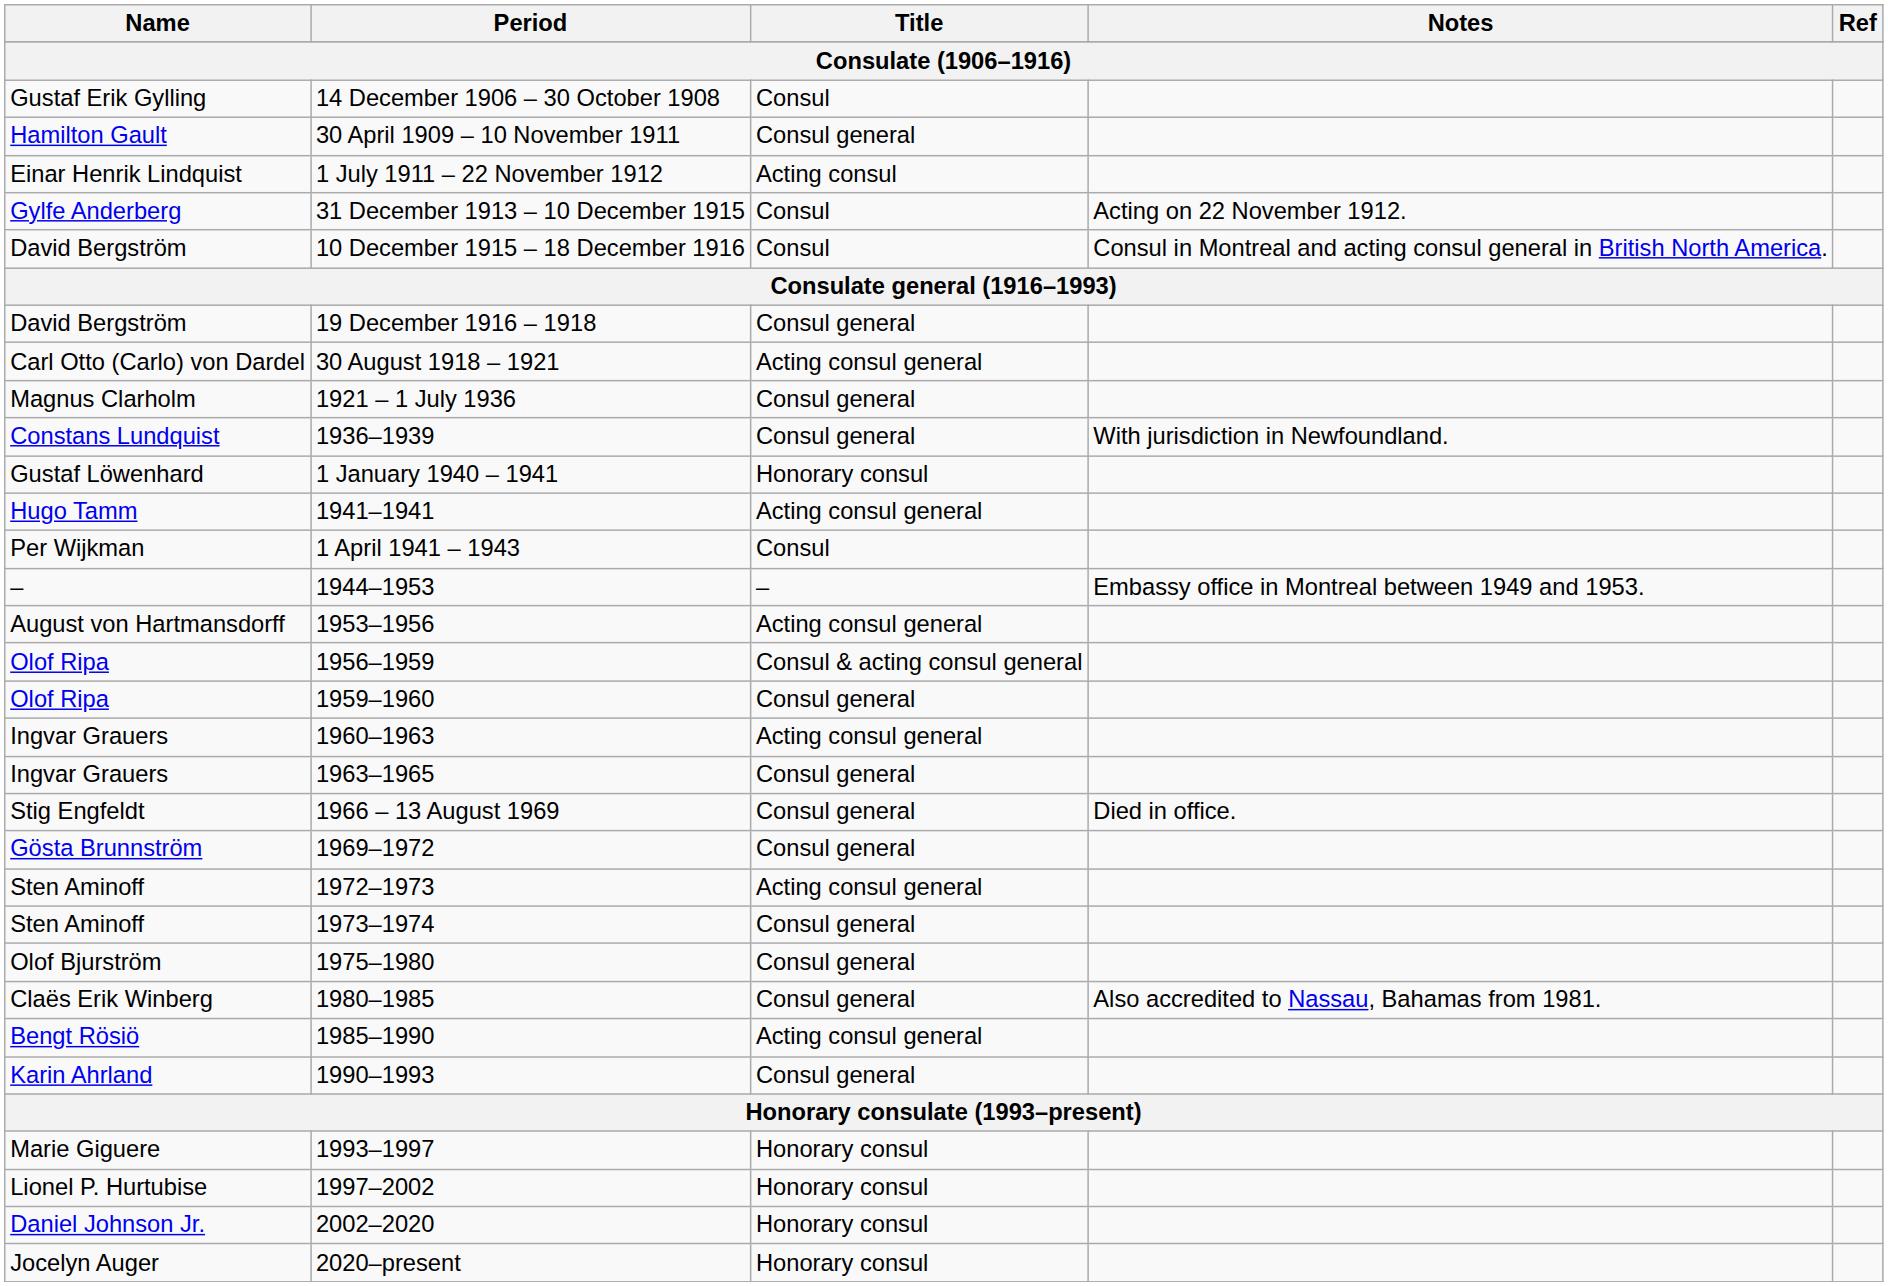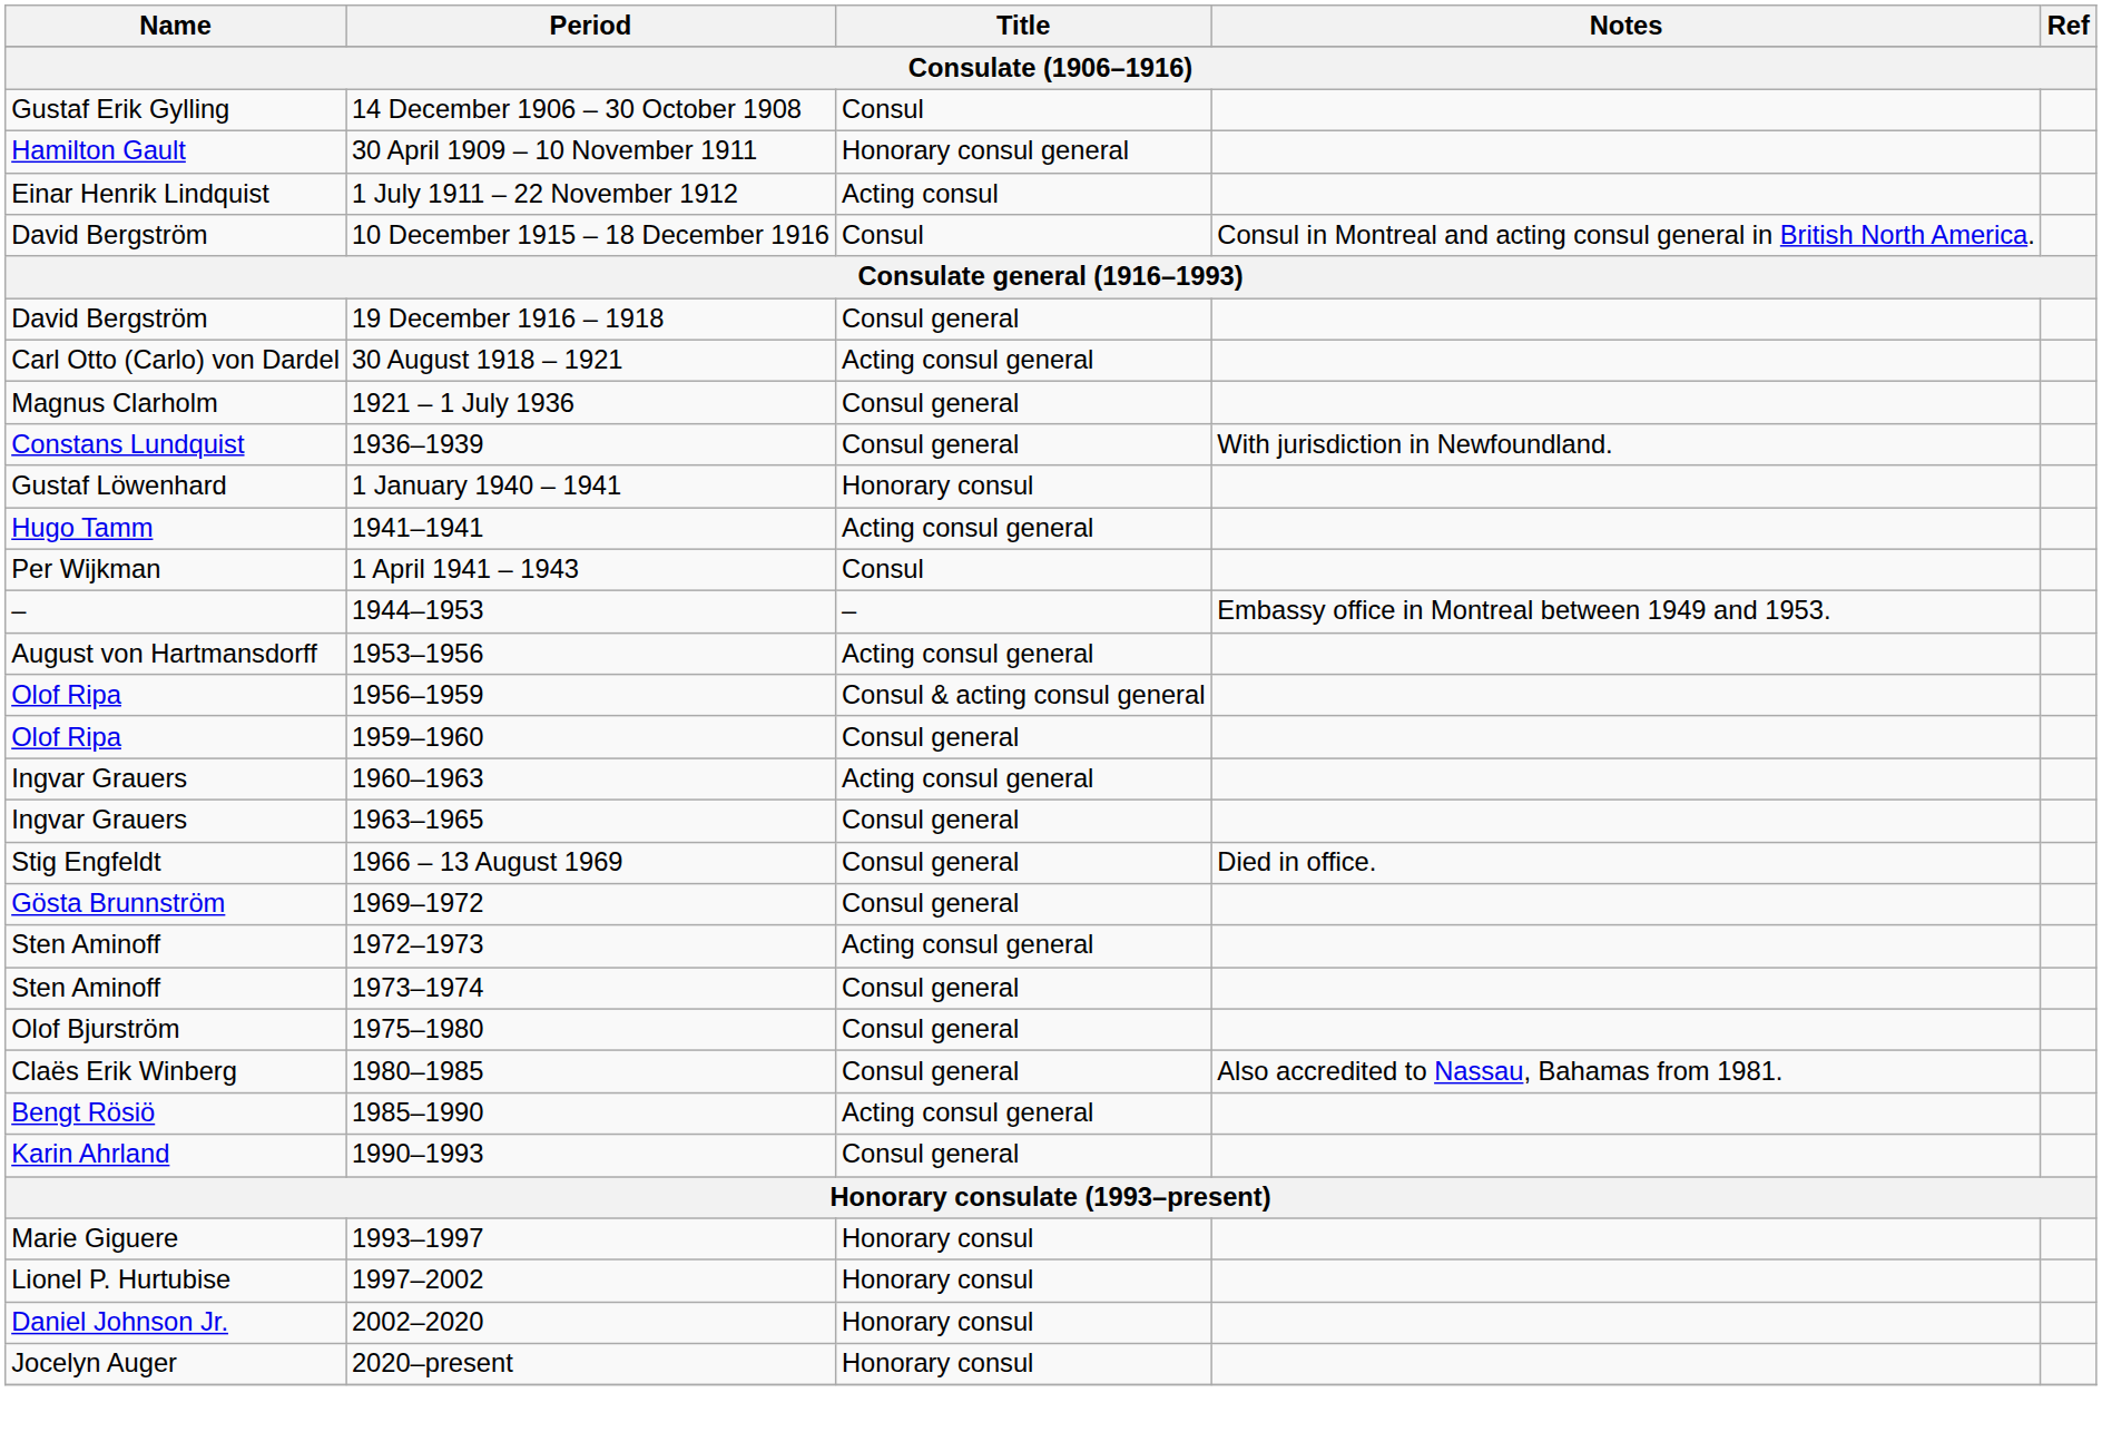30 April 1909 – 10 November 1911 | Title: Consul general -> Honorary consul general
- row: Gylfe Anderberg | 31 December 1913 – 10 December 1915 | Consul | Acting on 22 November 1912.
